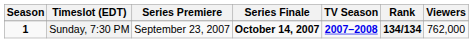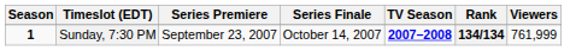Sunday, 7:30 PM | Series Finale: bold -> normal
Sunday, 7:30 PM | Viewers: 762,000 -> 761,999
